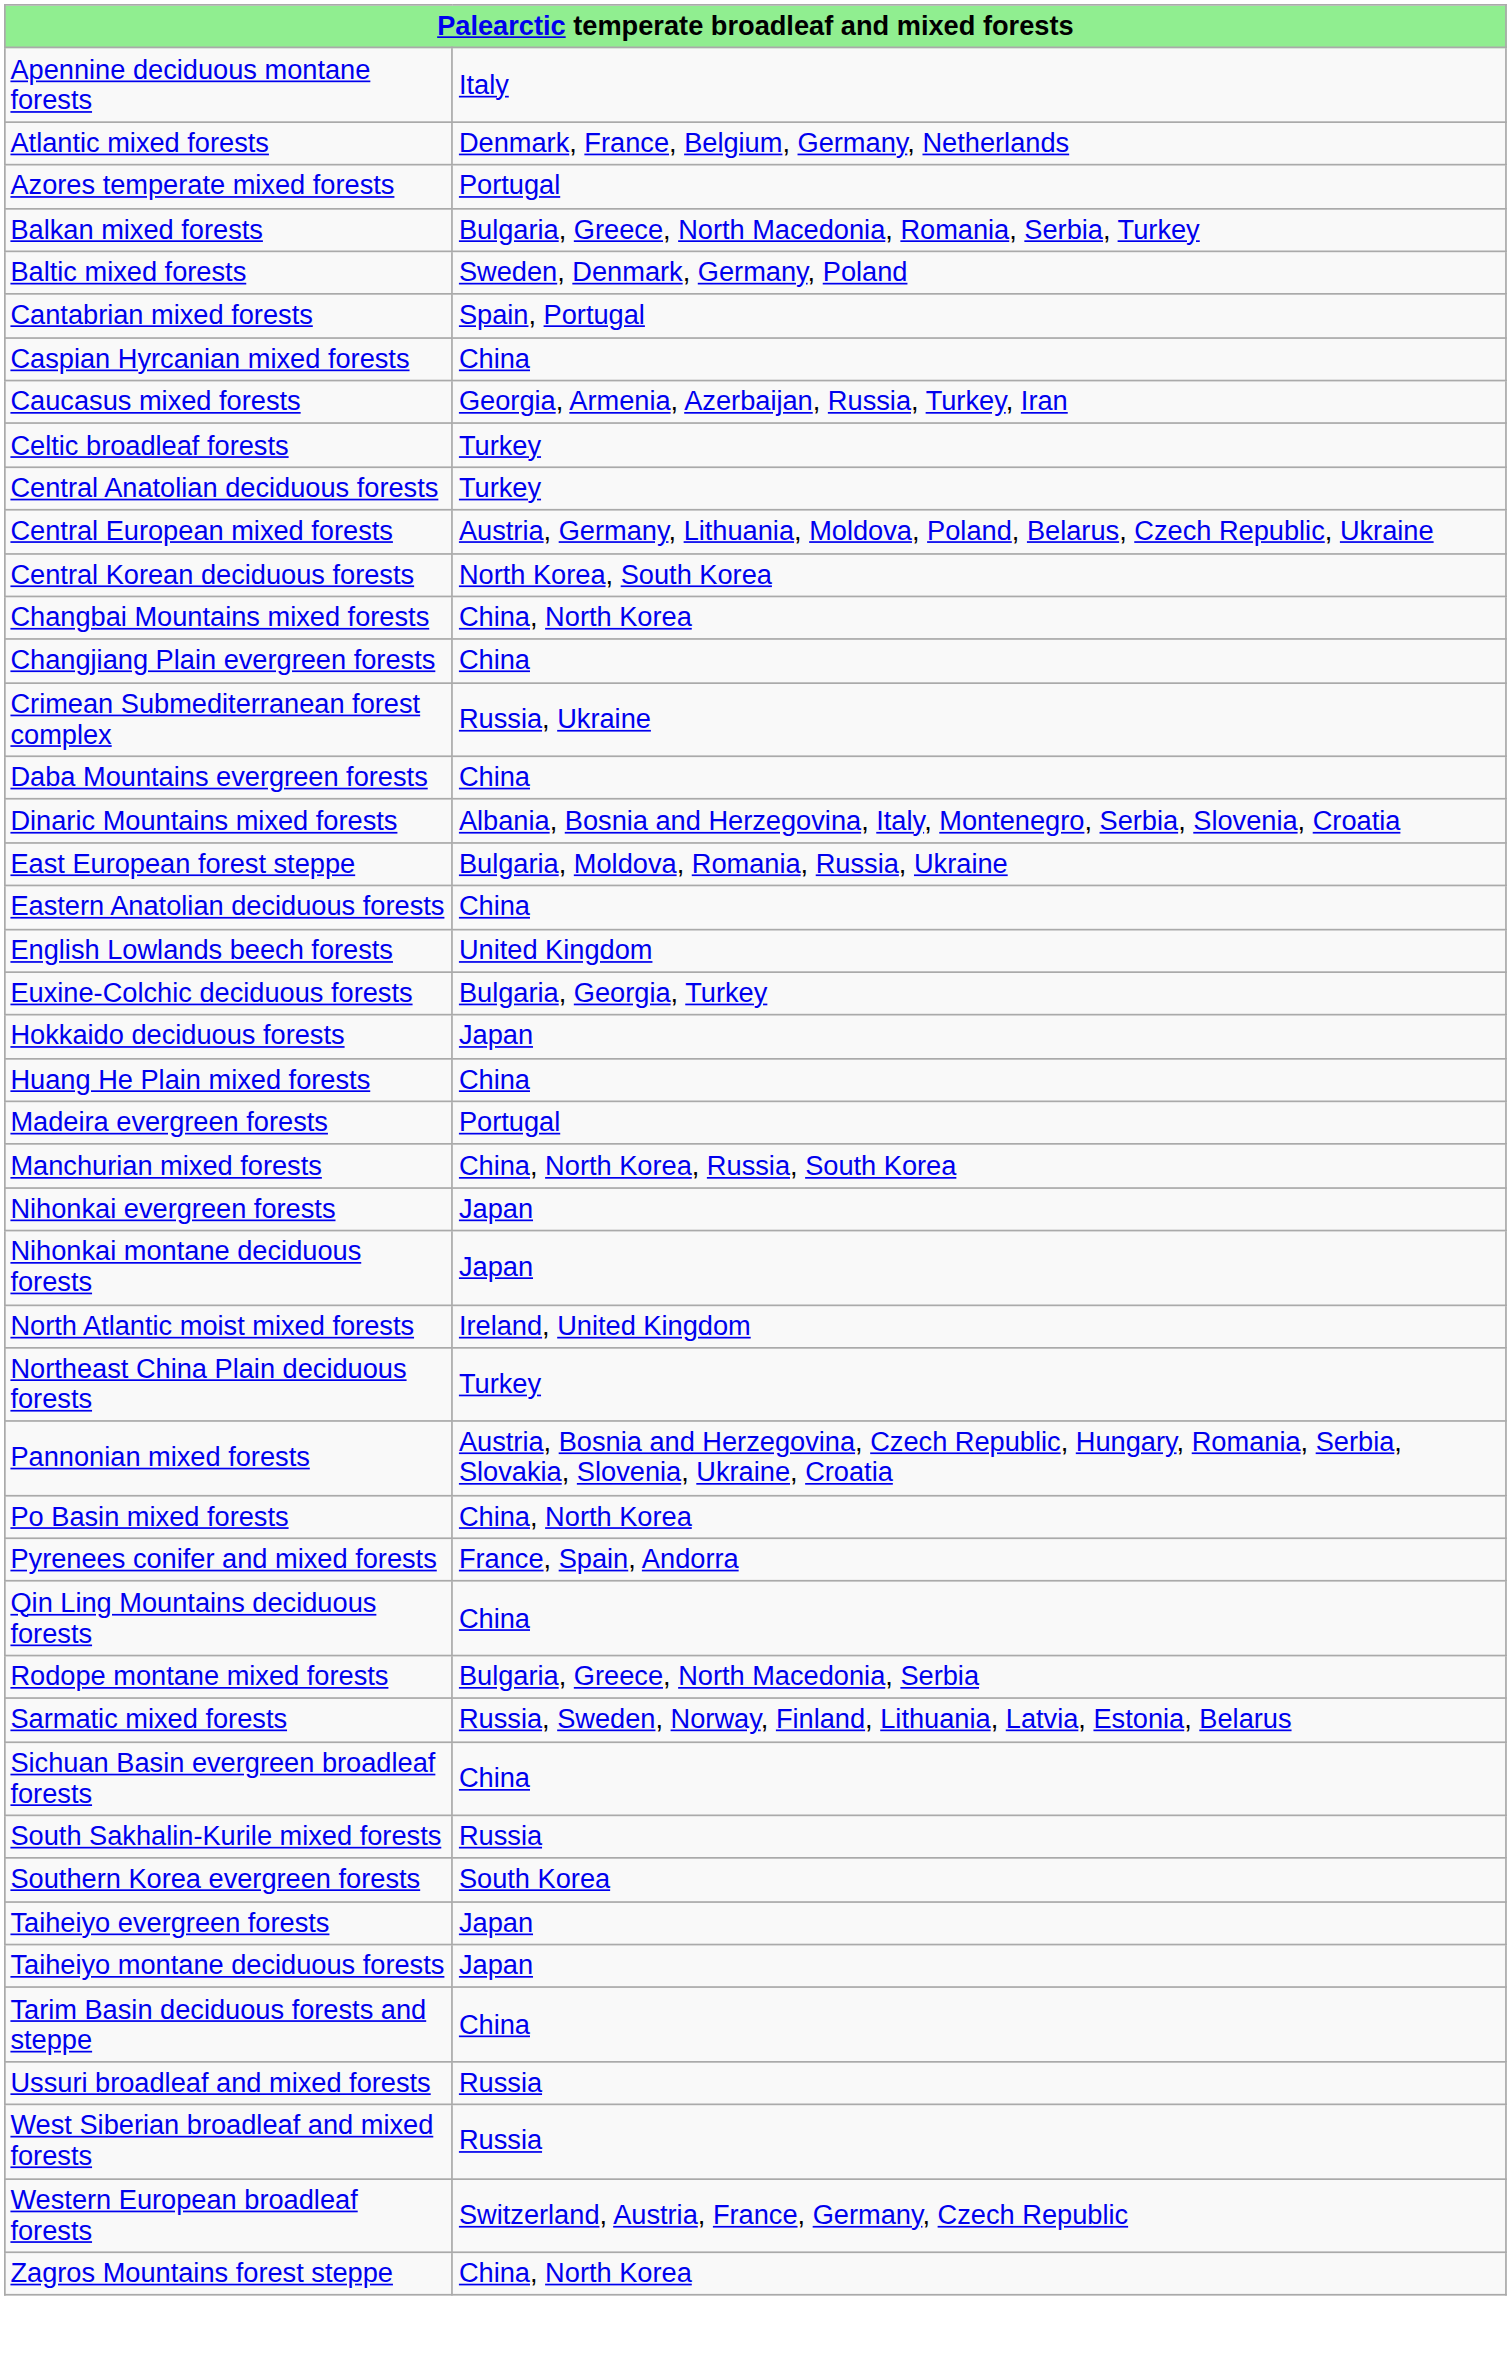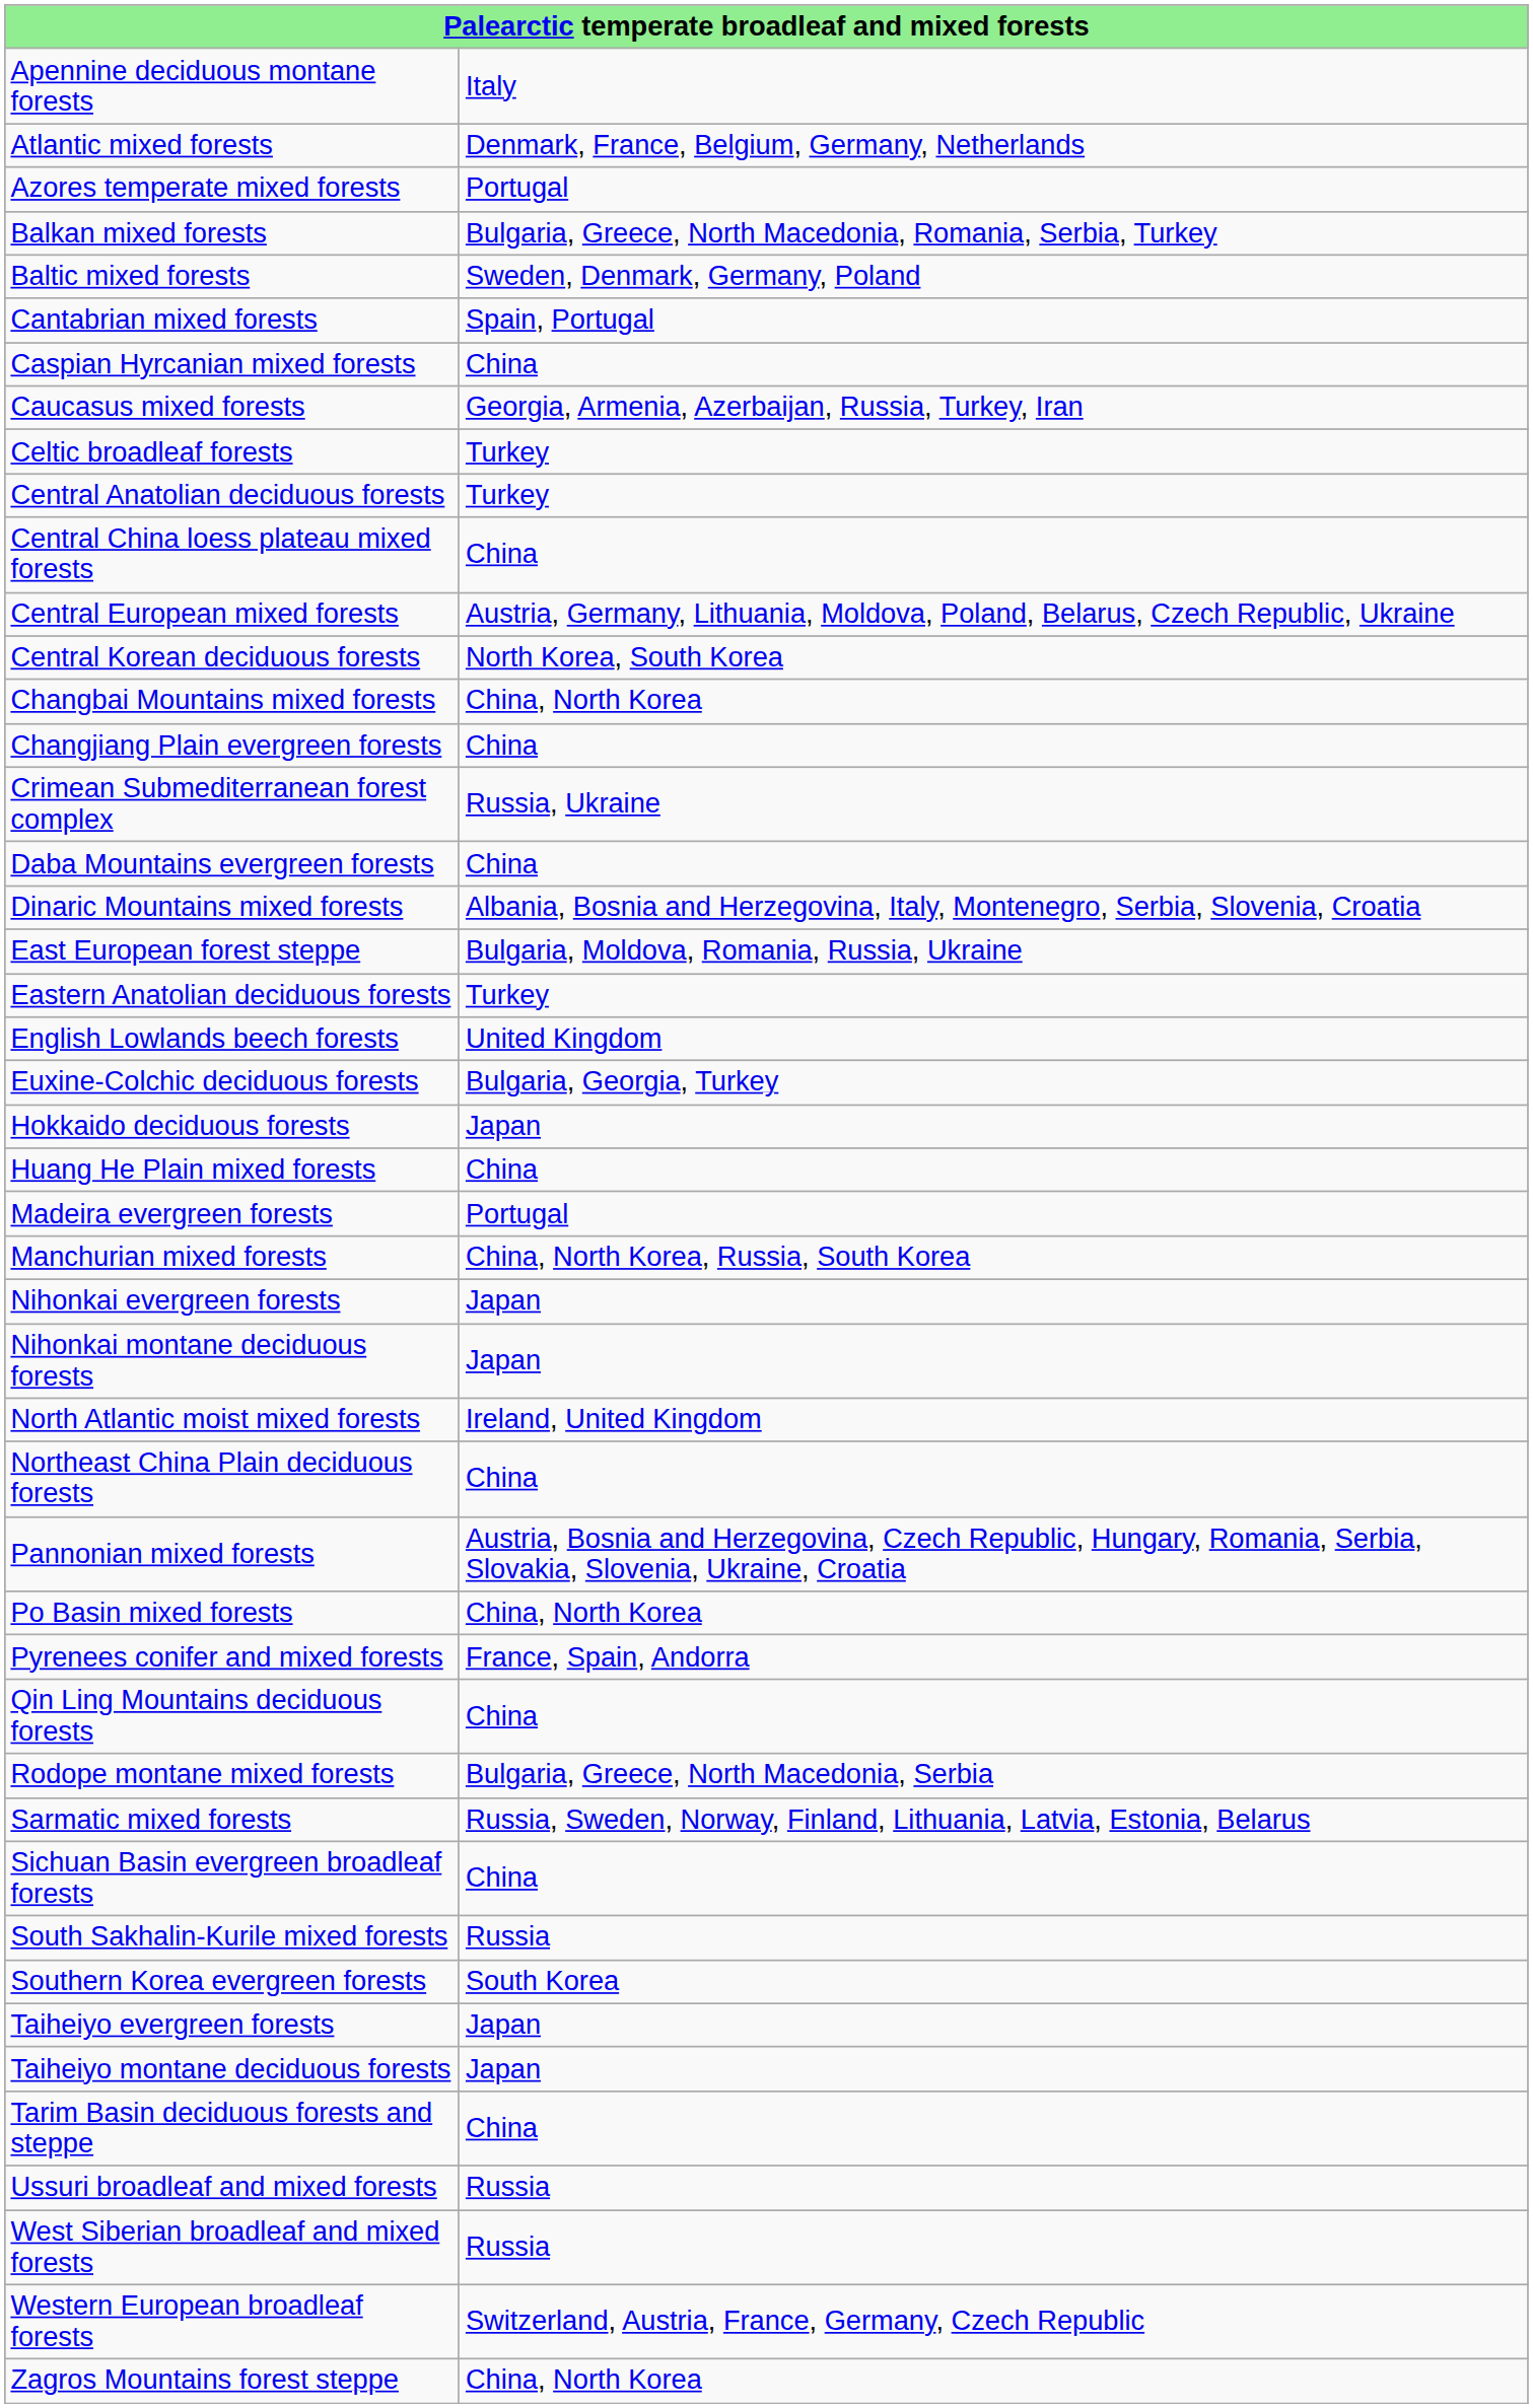+ row: Central China loess plateau mixed forests | China
Eastern Anatolian deciduous forests | column 2: China -> Turkey
Northeast China Plain deciduous forests | column 2: Turkey -> China
